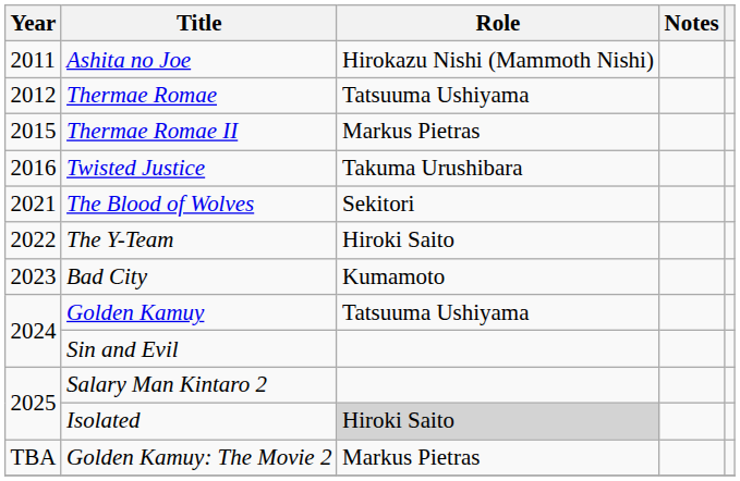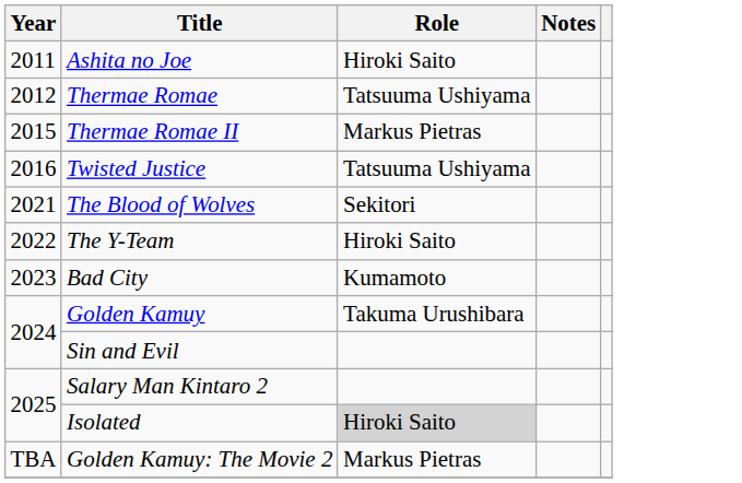Ashita no Joe | Role: Hirokazu Nishi (Mammoth Nishi) -> Hiroki Saito
Twisted Justice | Role: Takuma Urushibara -> Tatsuuma Ushiyama
Golden Kamuy | Role: Tatsuuma Ushiyama -> Takuma Urushibara
